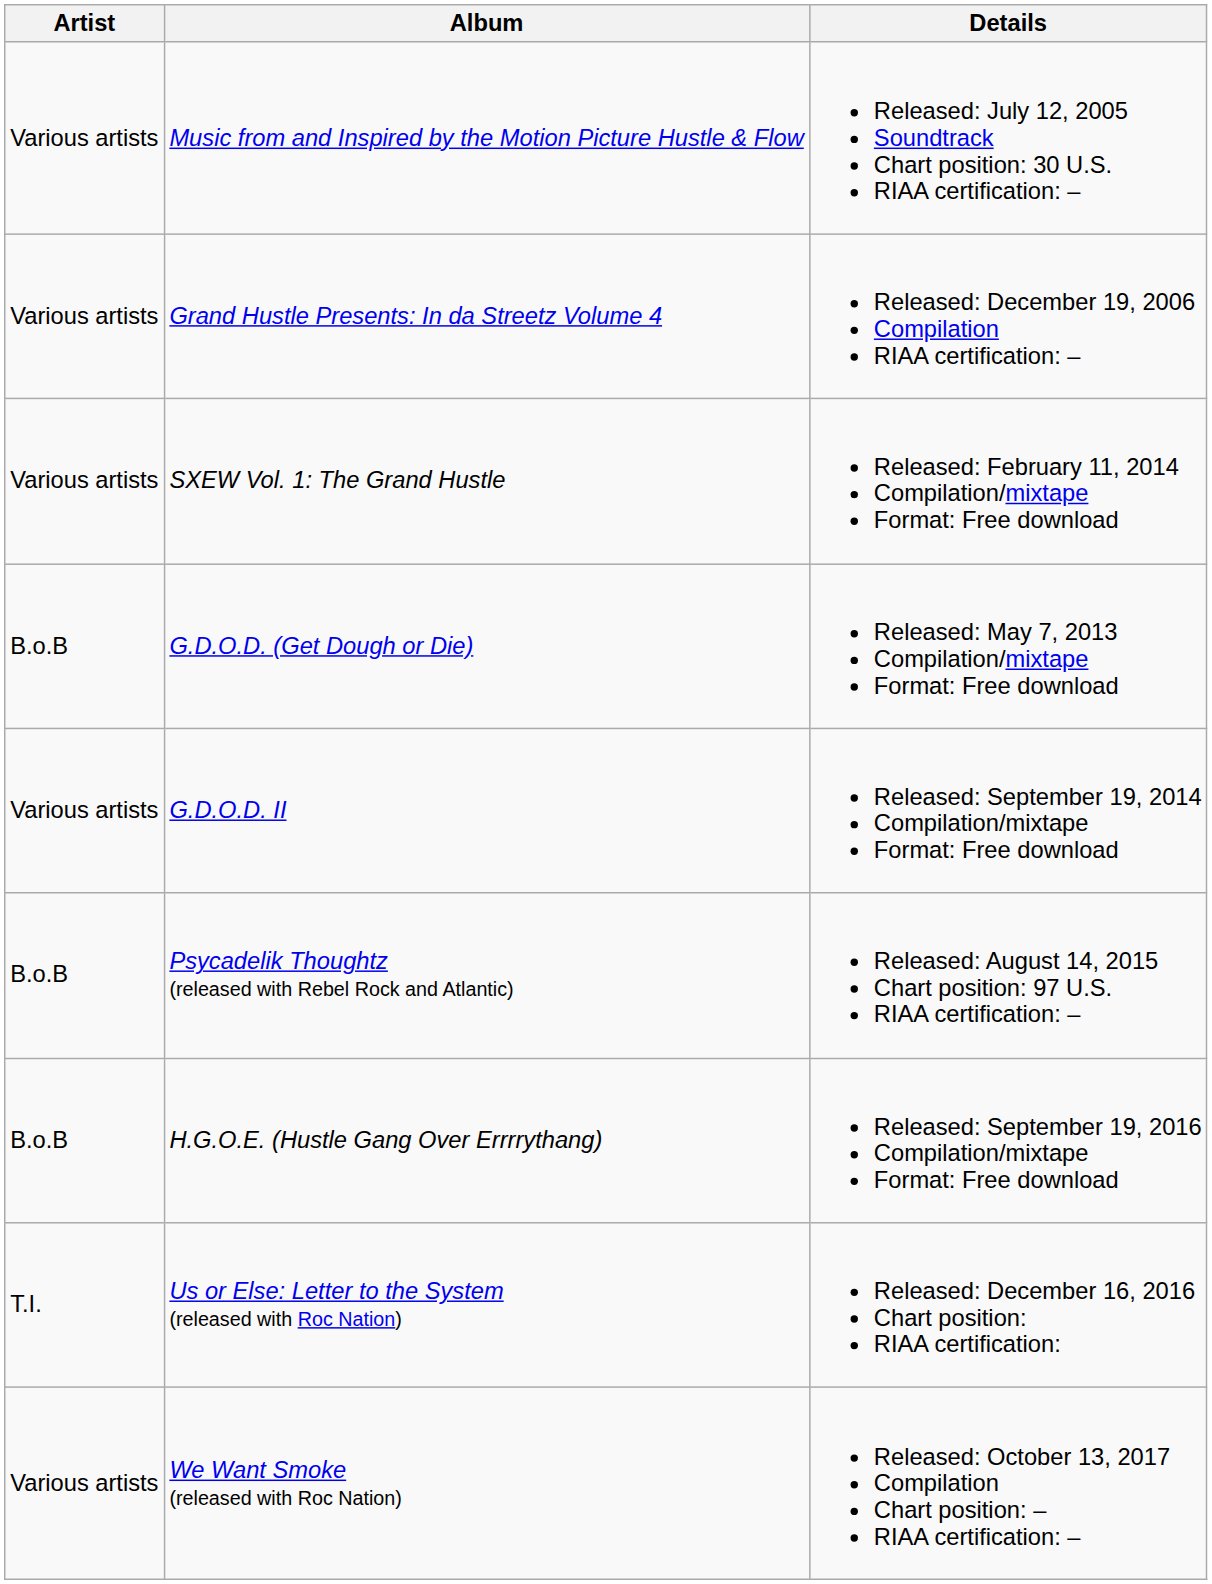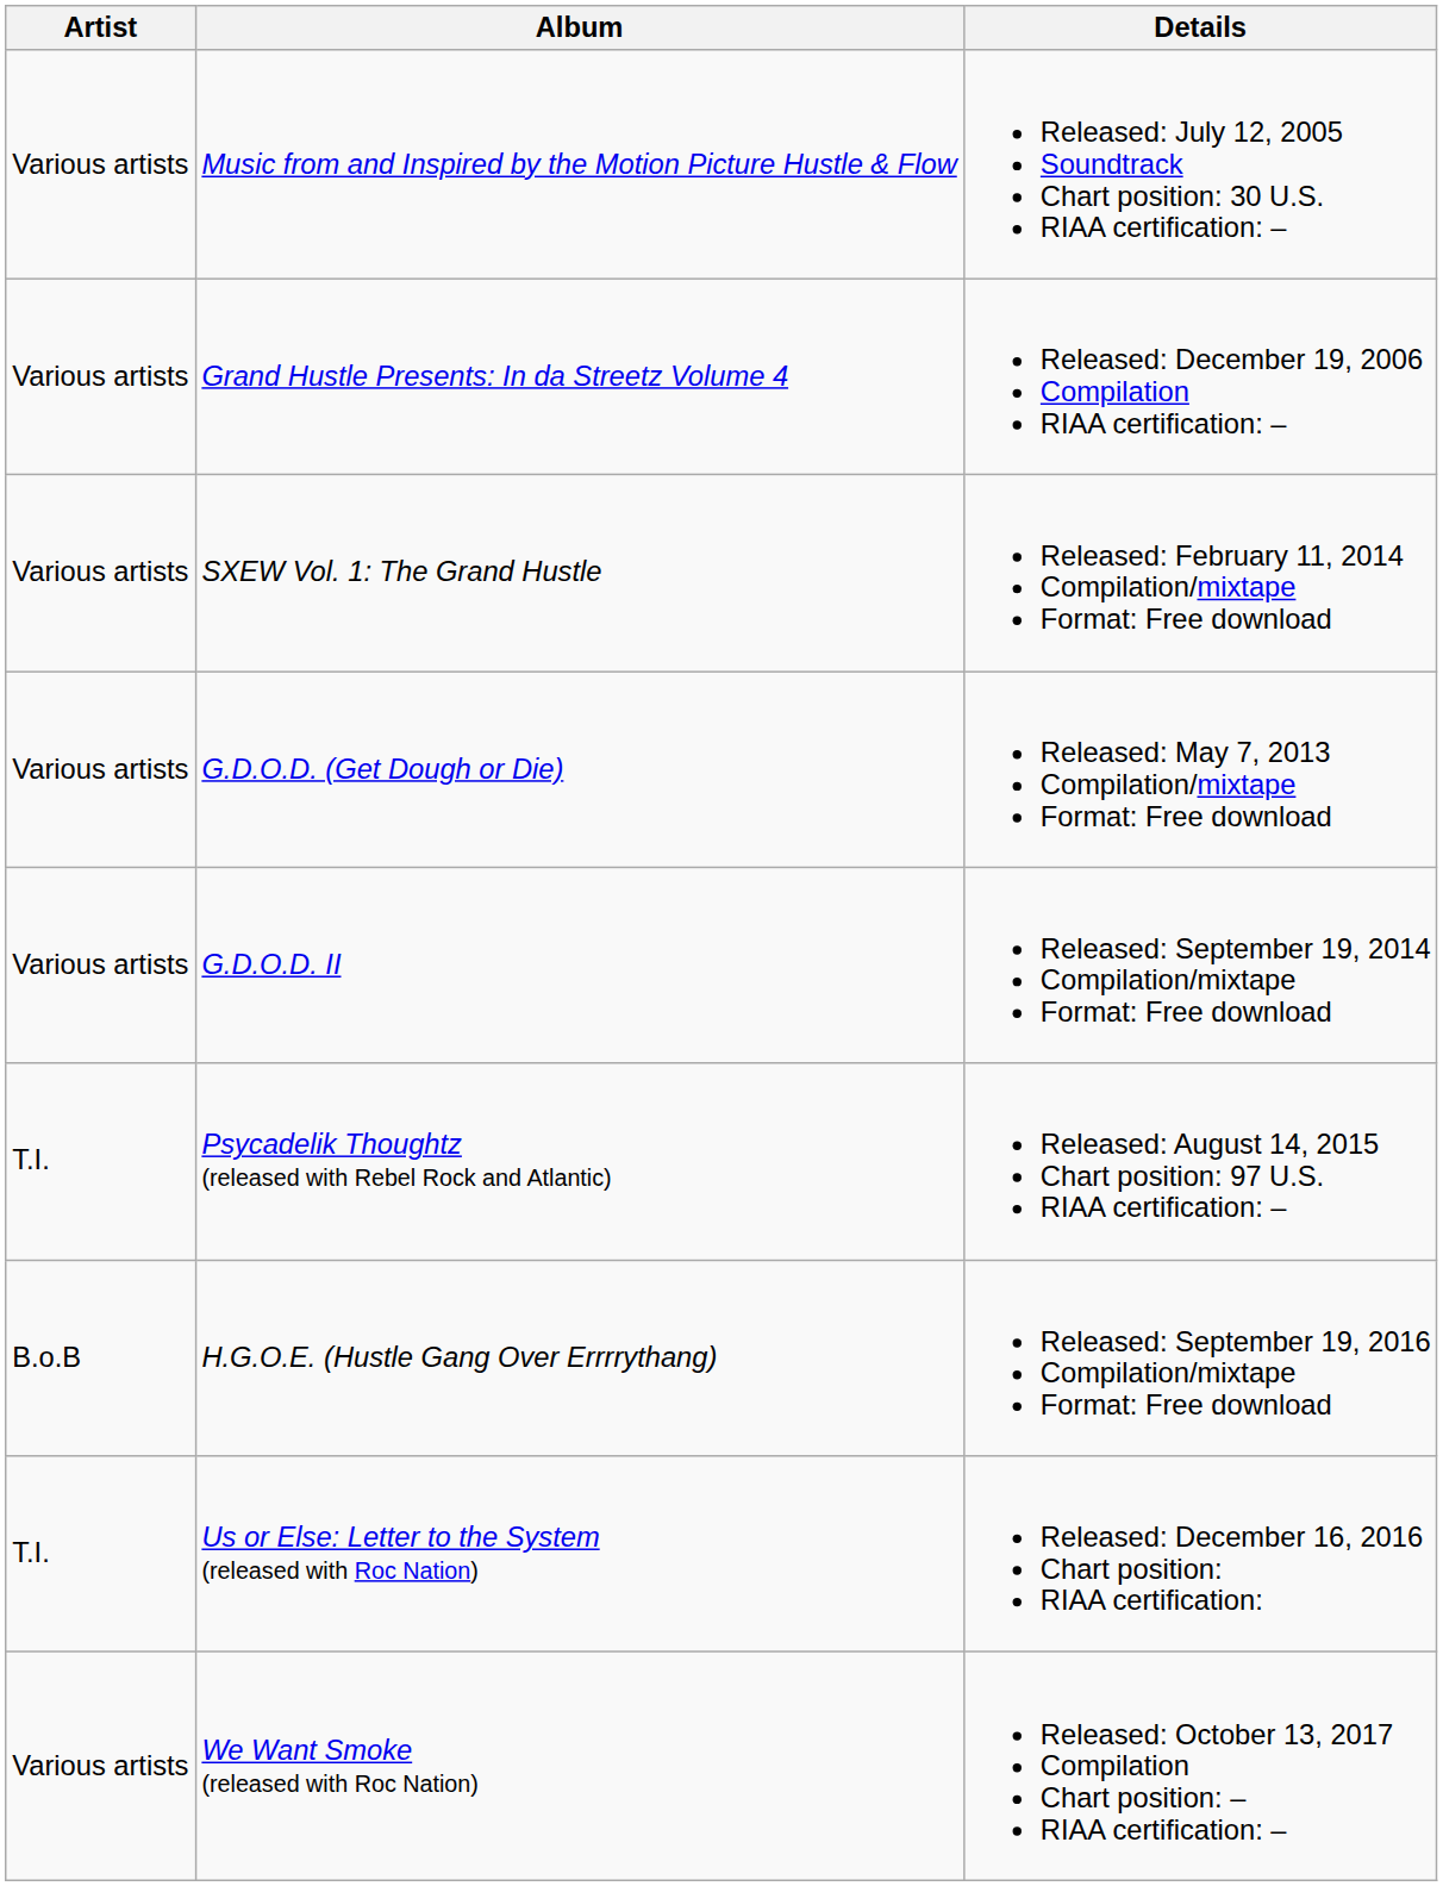G.D.O.D. (Get Dough or Die) | Artist: B.o.B -> Various artists
Psycadelik Thoughtz (released with Rebel Rock and Atlantic) | Artist: B.o.B -> T.I.
